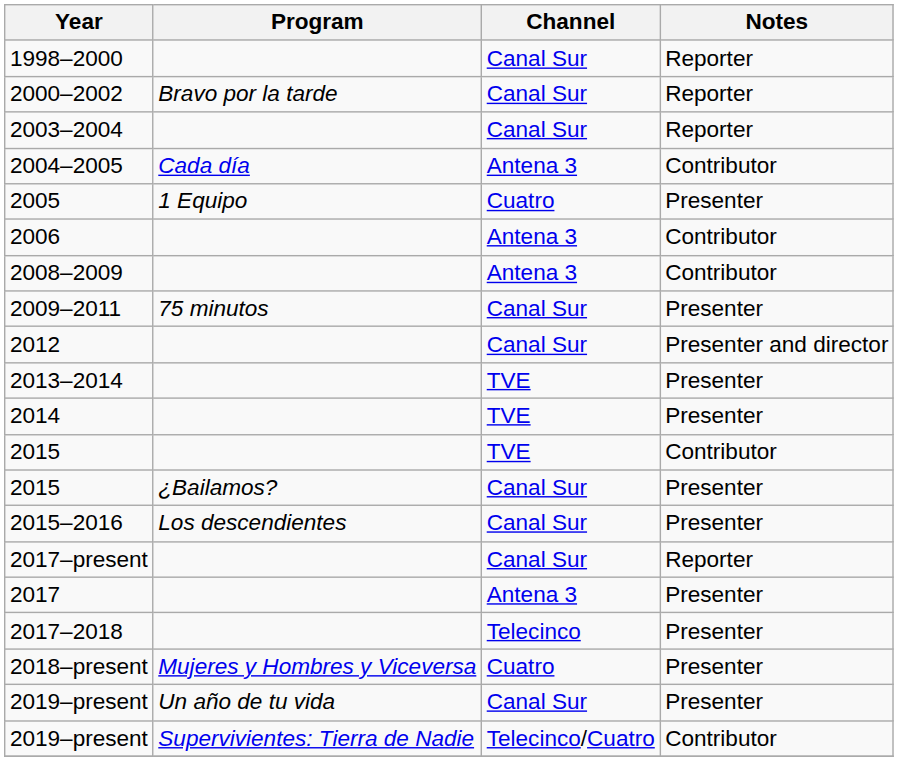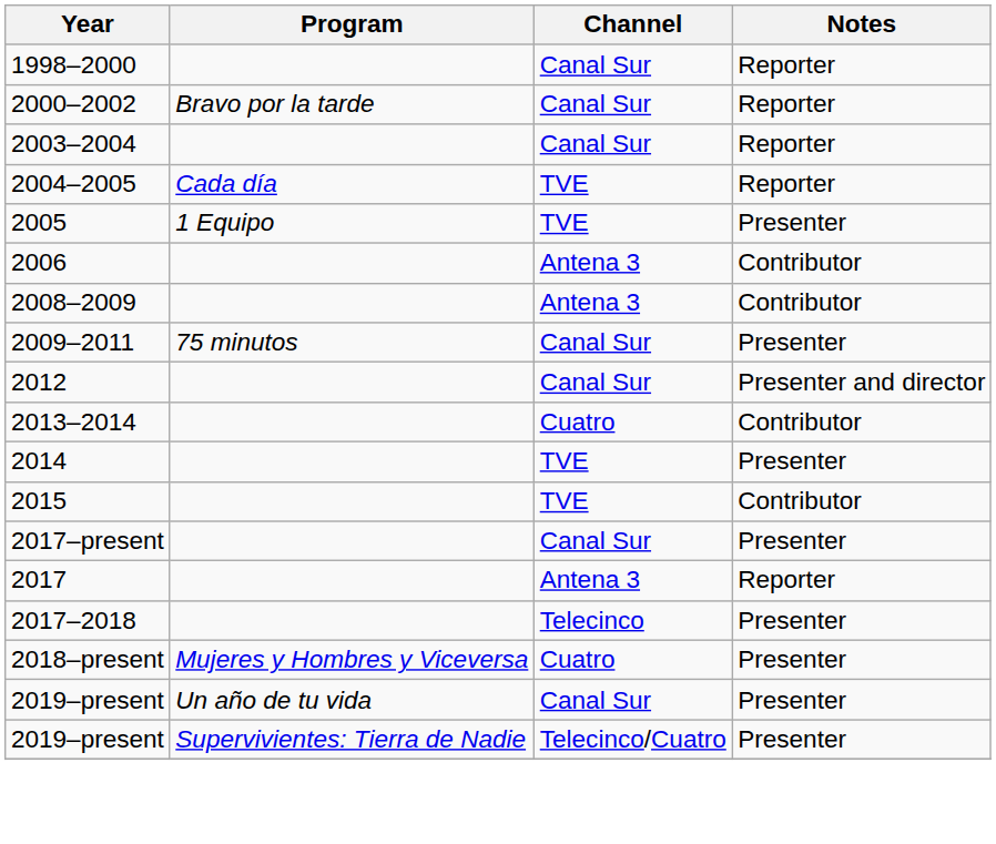2004–2005 | Channel: Antena 3 -> TVE
2004–2005 | Notes: Contributor -> Reporter
2005 | Channel: Cuatro -> TVE
2013–2014 | Channel: TVE -> Cuatro
2013–2014 | Notes: Presenter -> Contributor
- row: 2015 | ¿Bailamos? | Canal Sur | Presenter
- row: 2015–2016 | Los descendientes | Canal Sur | Presenter
2017–present | Notes: Reporter -> Presenter
2017 | Notes: Presenter -> Reporter
2019–present / Supervivientes: Tierra de Nadie | Notes: Contributor -> Presenter
